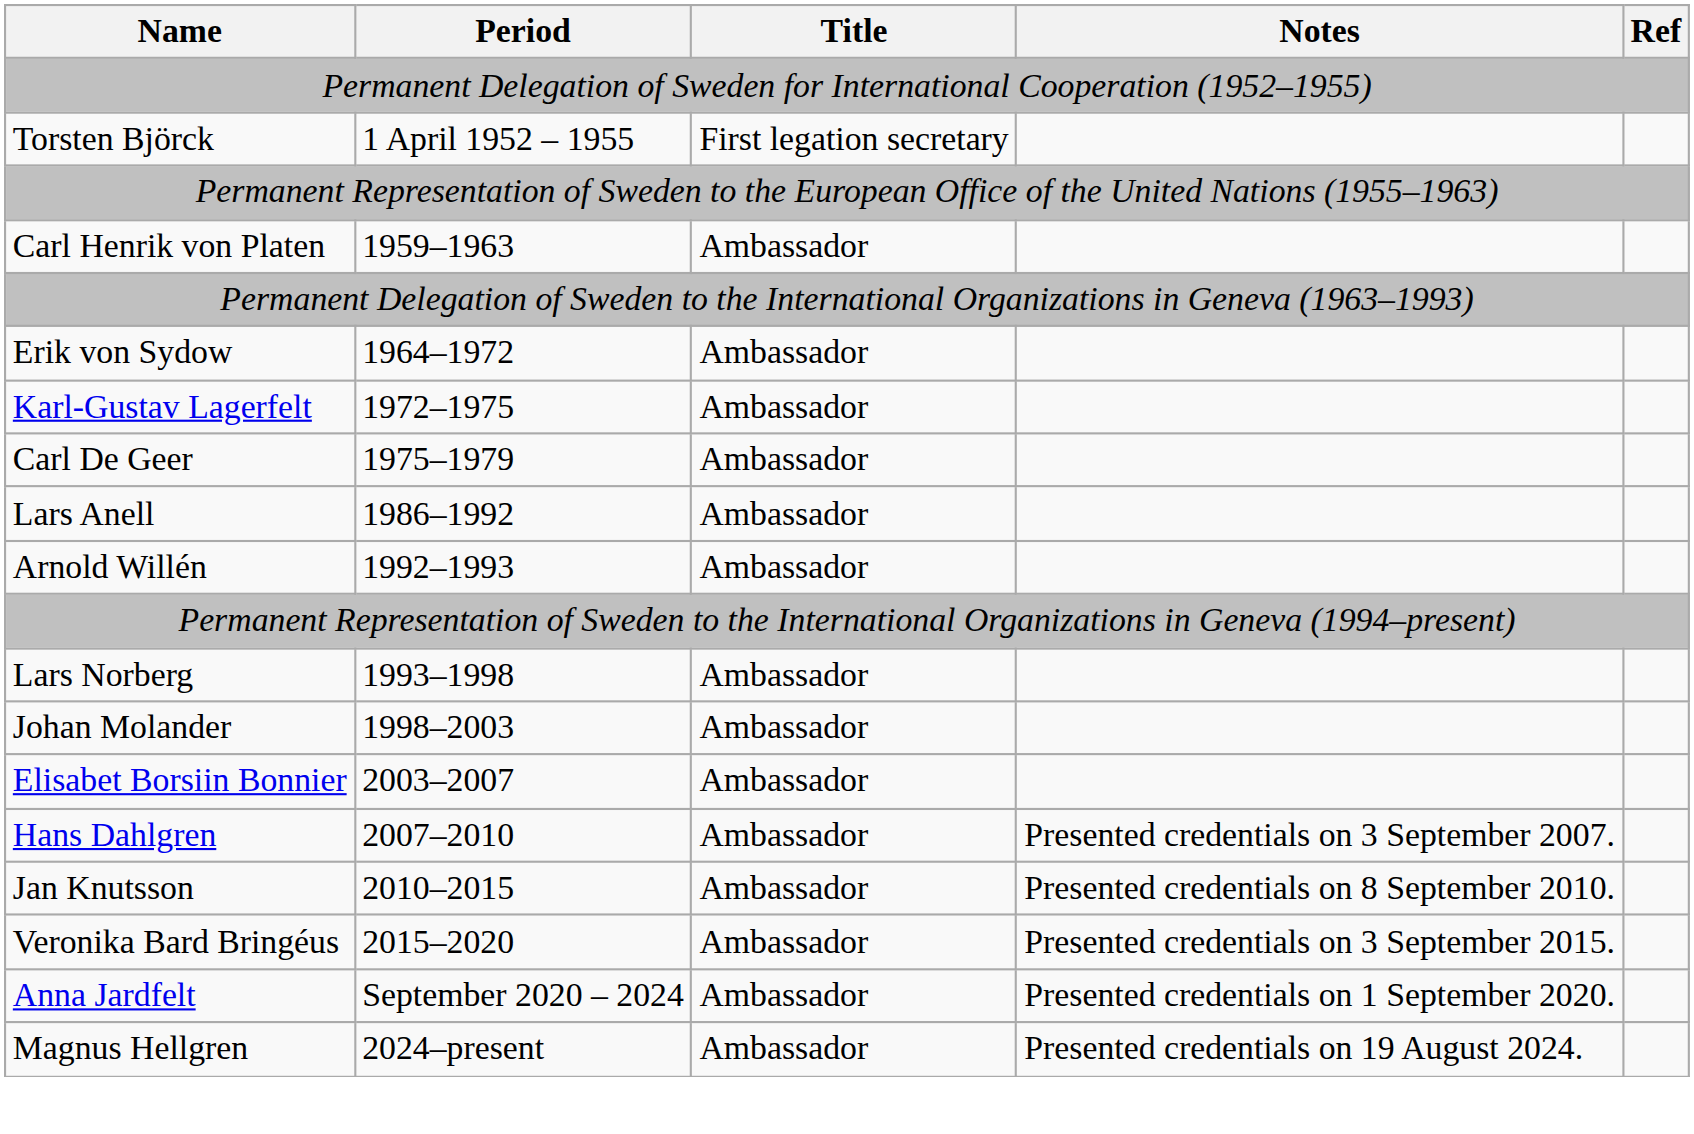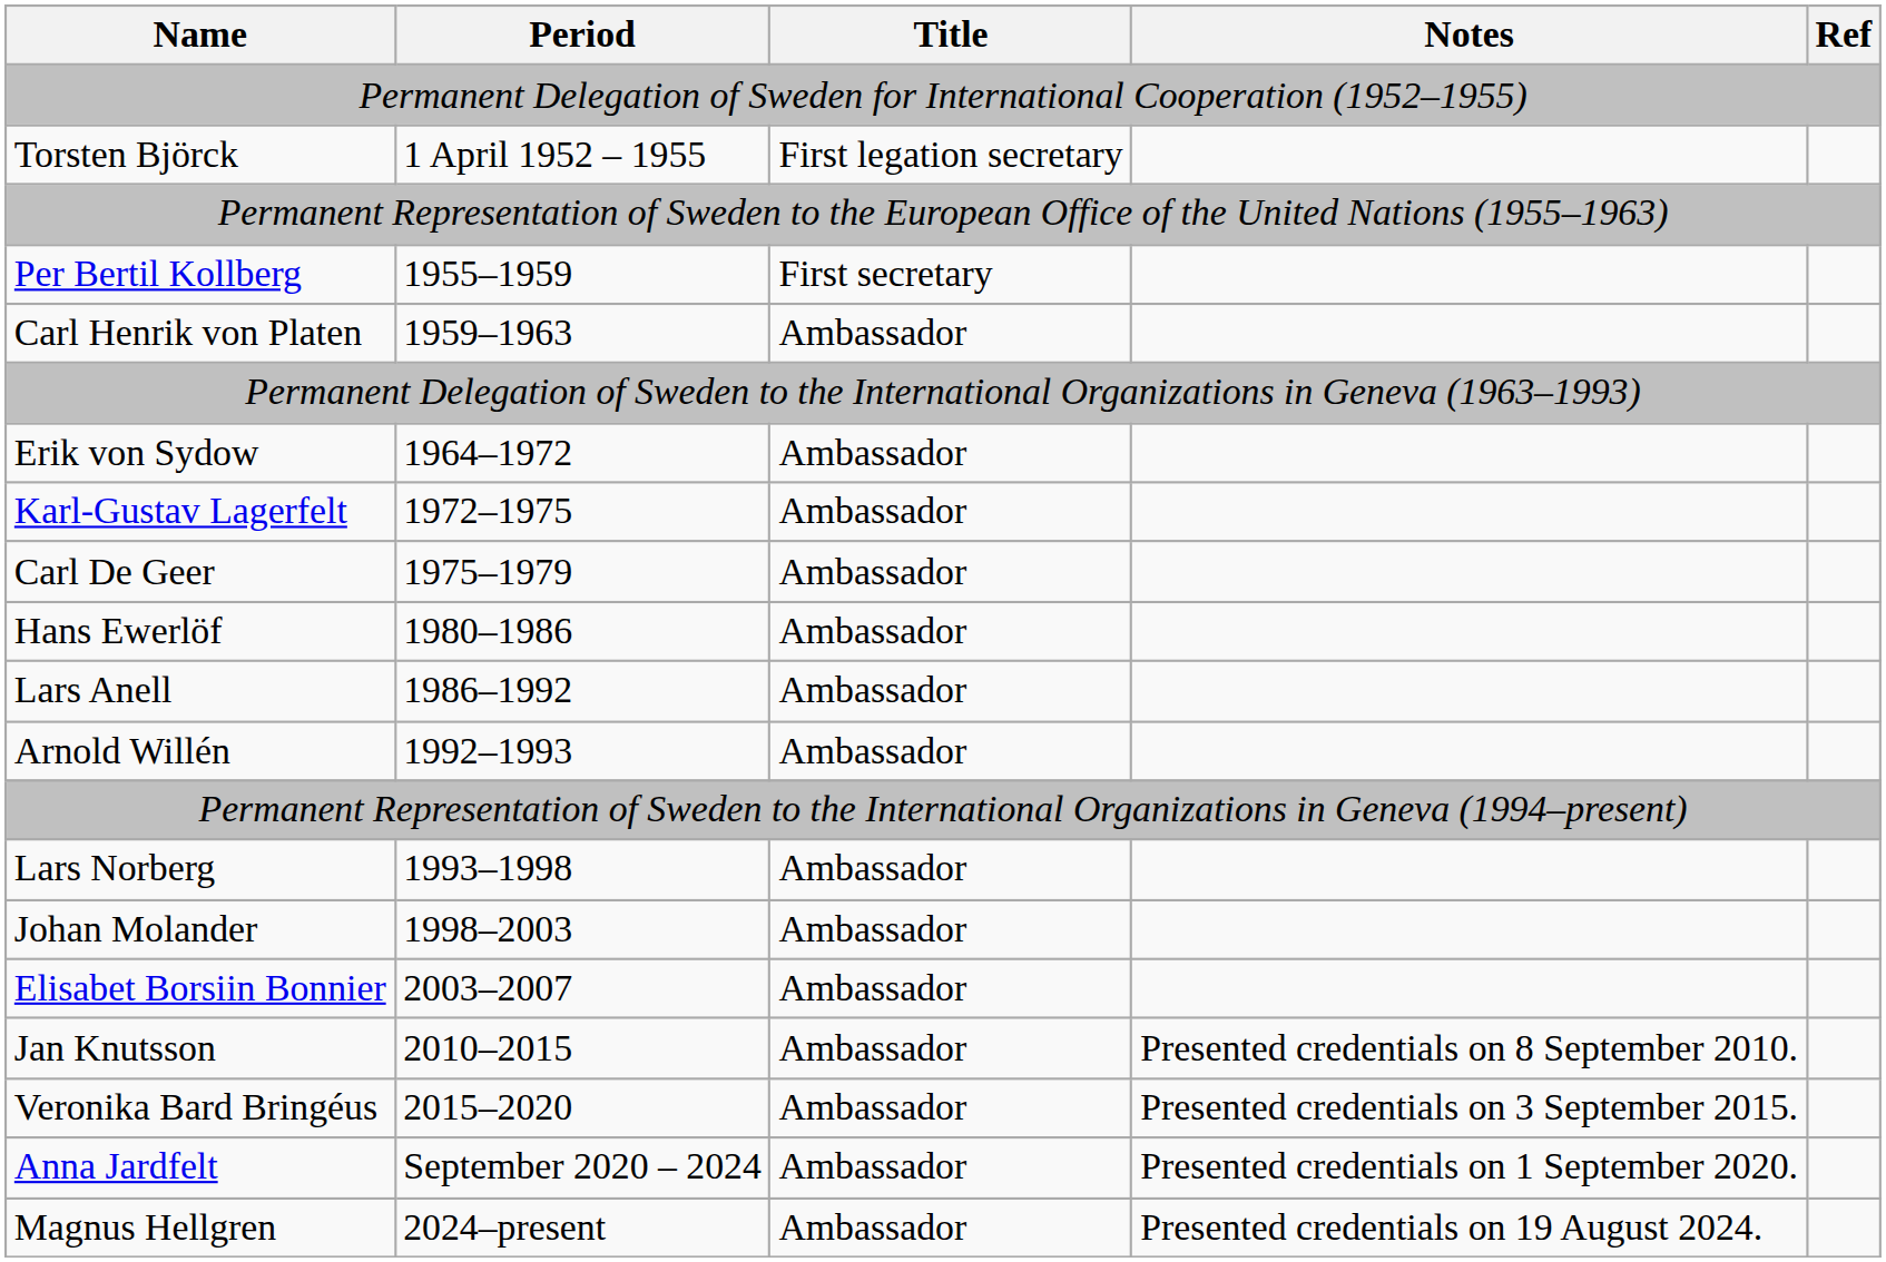+ row: Per Bertil Kollberg | 1955–1959 | First secretary
+ row: Hans Ewerlöf | 1980–1986 | Ambassador
- row: Hans Dahlgren | 2007–2010 | Ambassador | Presented credentials on 3 September 2007.
